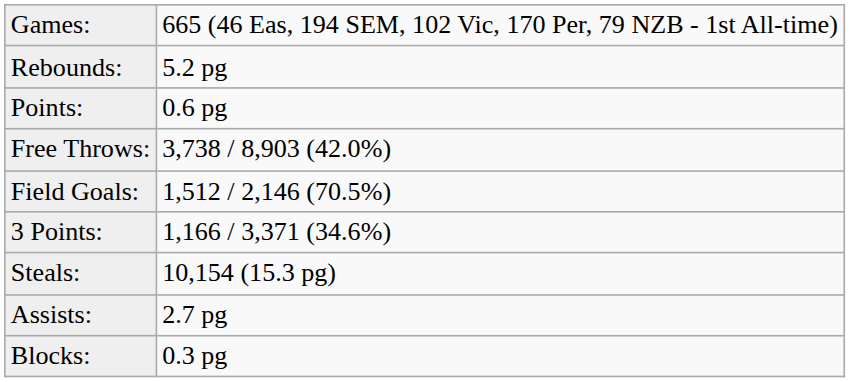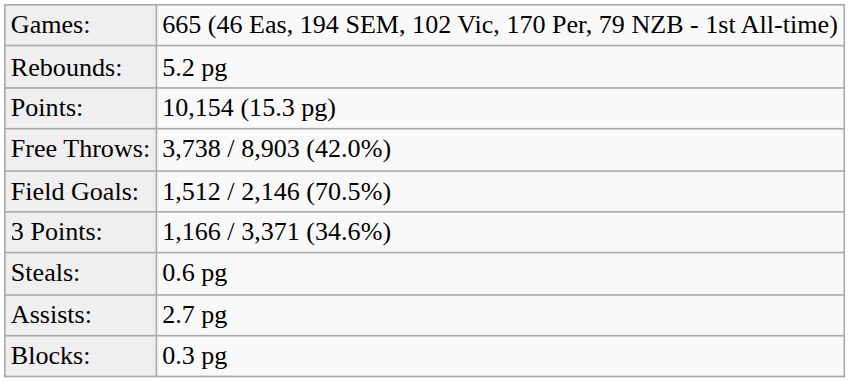Points: | column 2: 0.6 pg -> 10,154 (15.3 pg)
Steals: | column 2: 10,154 (15.3 pg) -> 0.6 pg
